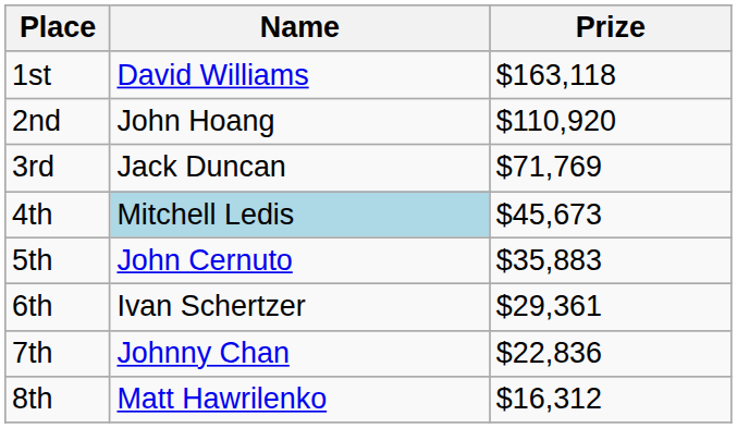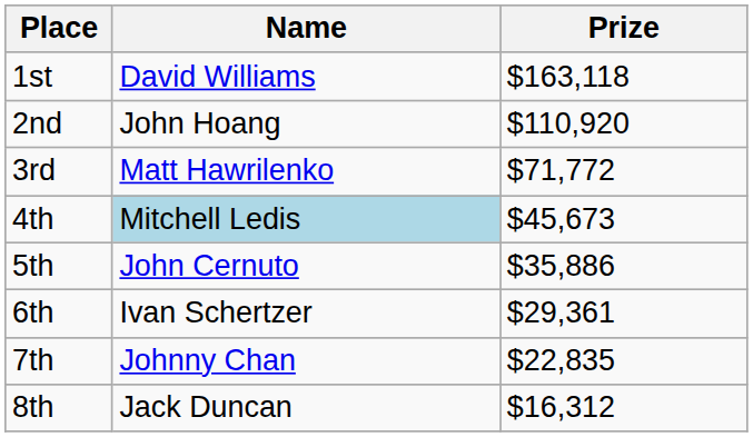3rd | Name: Jack Duncan -> Matt Hawrilenko
3rd | Prize: $71,769 -> $71,772
5th | Prize: $35,883 -> $35,886
7th | Prize: $22,836 -> $22,835
8th | Name: Matt Hawrilenko -> Jack Duncan
